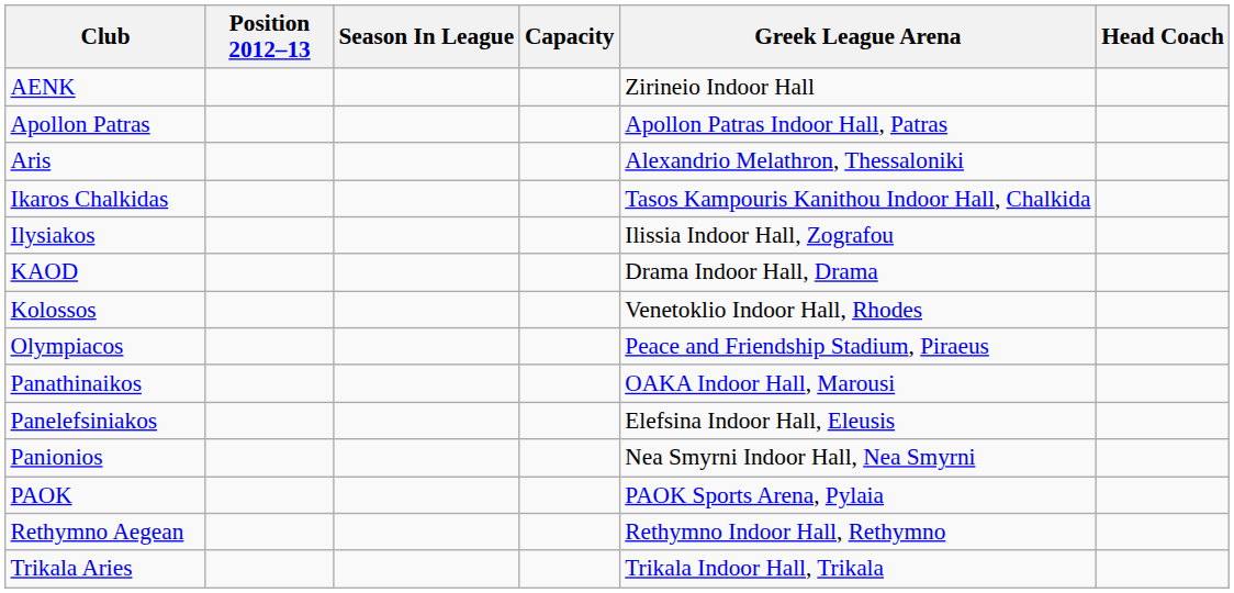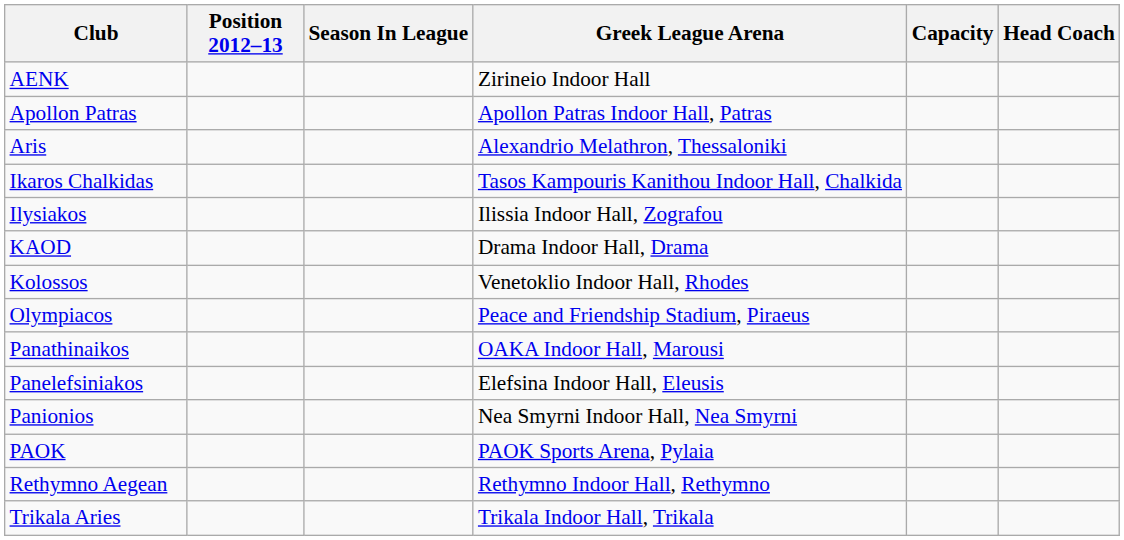columns swapped: Greek League Arena <-> Capacity
